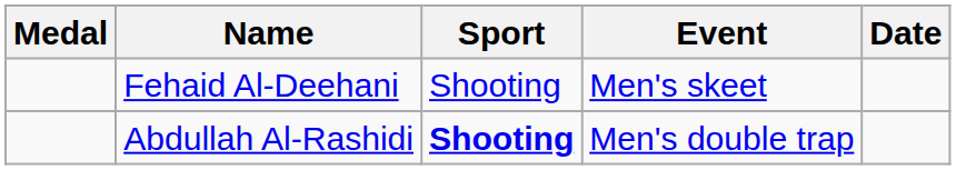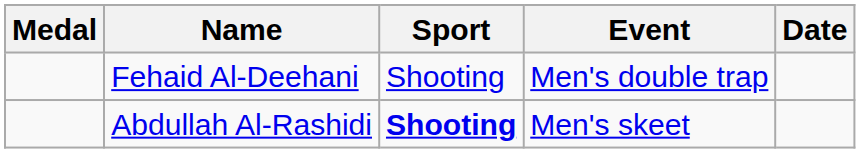Fehaid Al-Deehani | Event: Men's skeet -> Men's double trap
Abdullah Al-Rashidi | Event: Men's double trap -> Men's skeet
